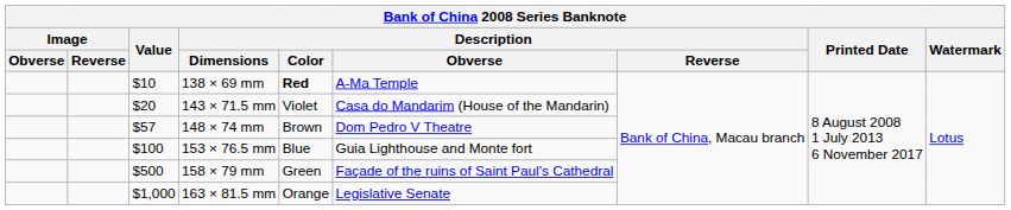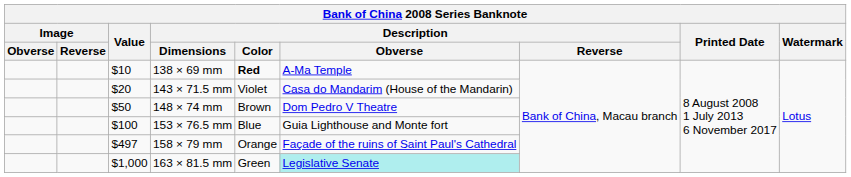148 × 74 mm | Value: $57 -> $50
158 × 79 mm | Value: $500 -> $497
158 × 79 mm | Description / Color: Green -> Orange
163 × 81.5 mm | Description / Color: Orange -> Green
163 × 81.5 mm | Description / Obverse: no background -> paleturquoise background
